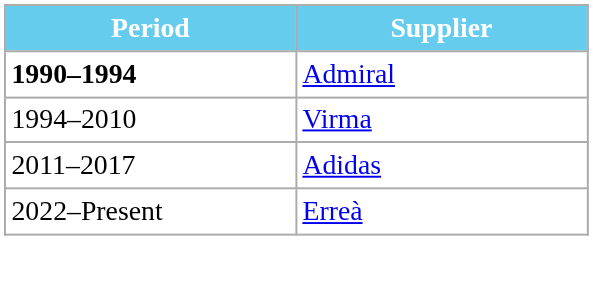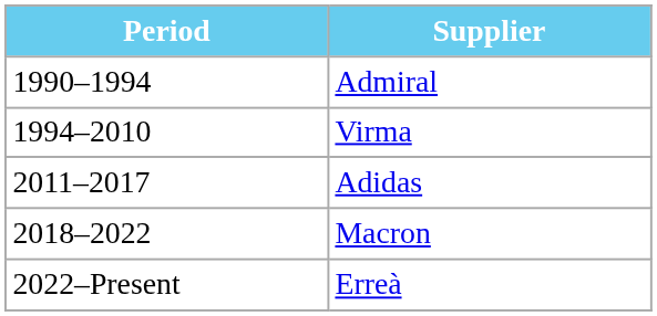Admiral | Period: bold -> normal
+ row: 2018–2022 | Macron
